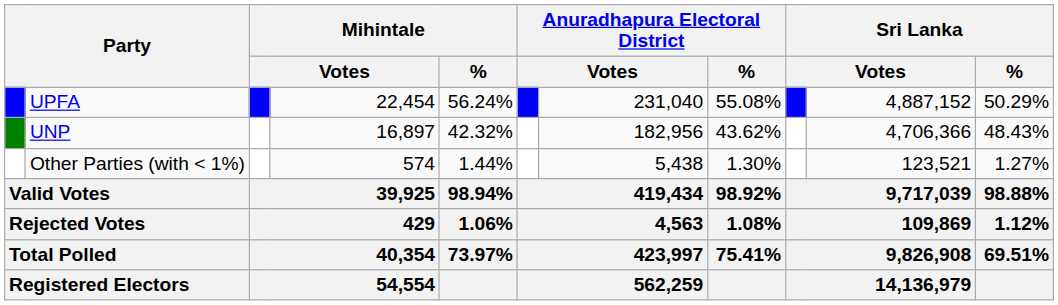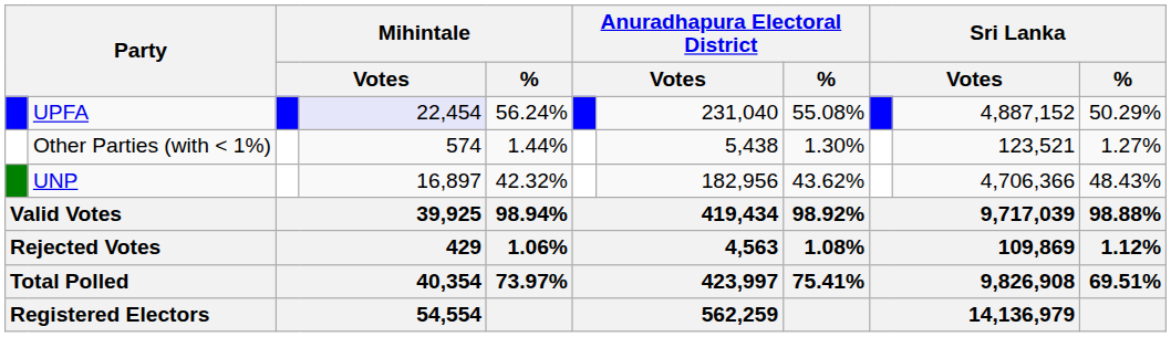UPFA | column 4: no background -> lavender background
rows swapped: UNP <-> Other Parties (with < 1%)
